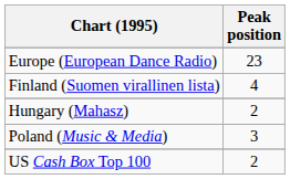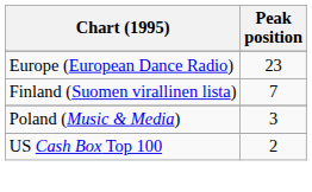Finland (Suomen virallinen lista) | Peak position: 4 -> 7
- row: Hungary (Mahasz) | 2
